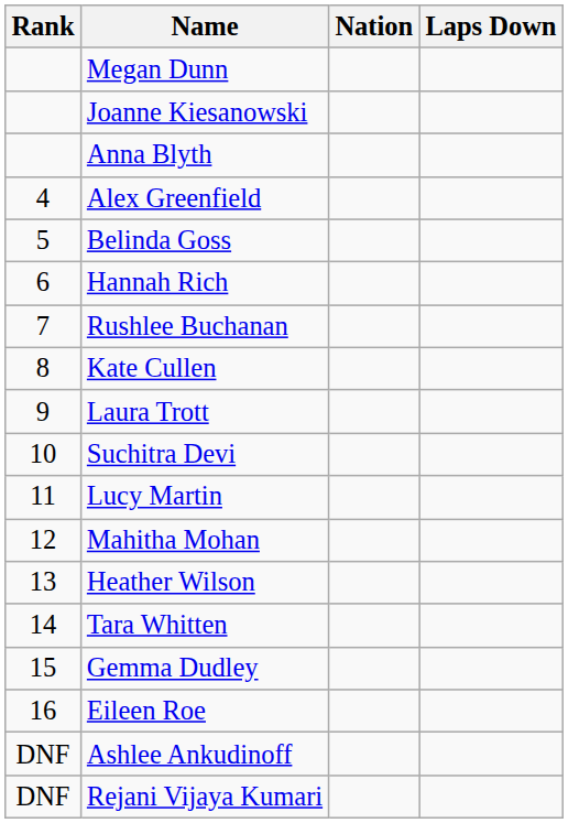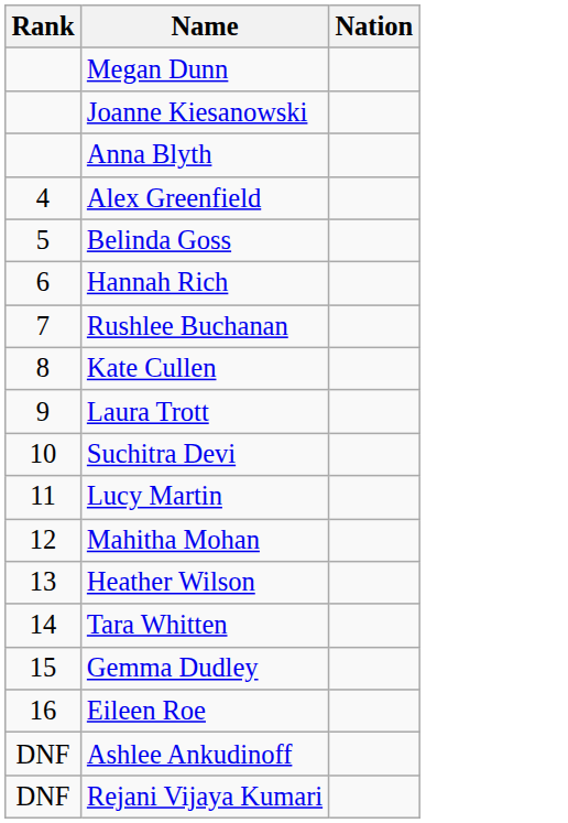- column: Laps Down
